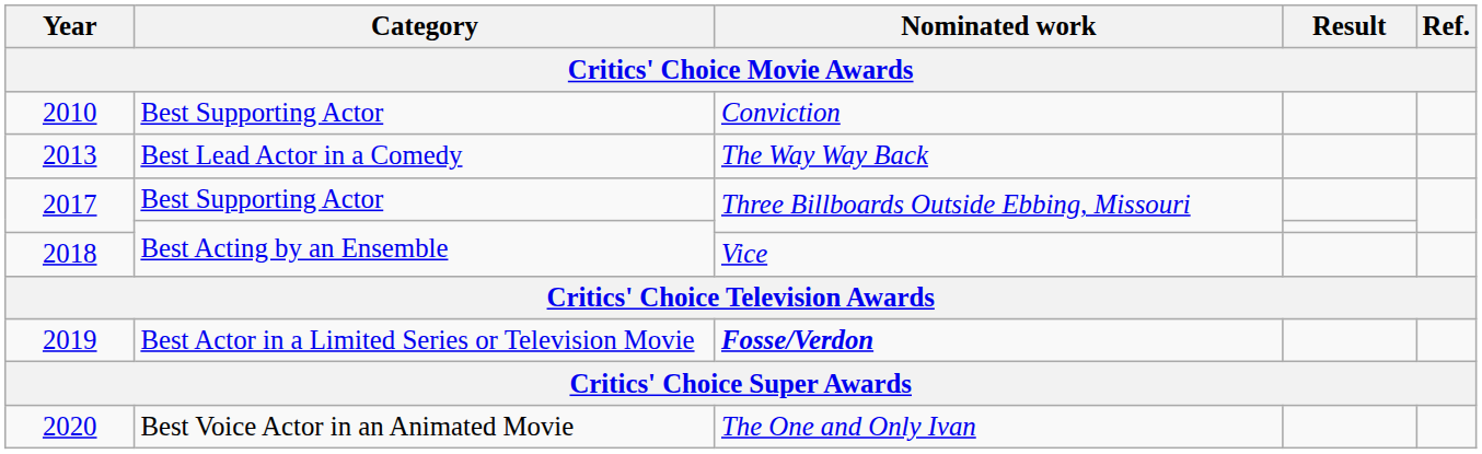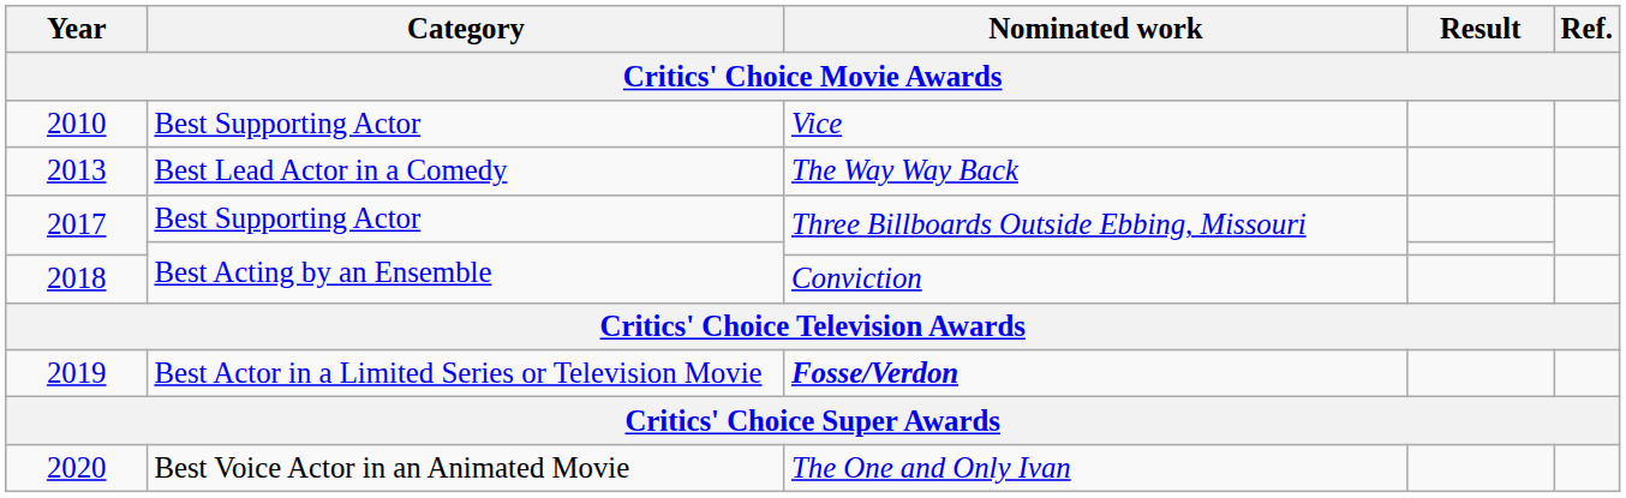2010 | Nominated work: Conviction -> Vice
2018 | Nominated work: Vice -> Conviction
